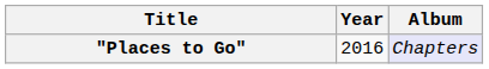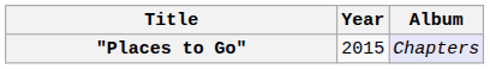"Places to Go" | Year: 2016 -> 2015
